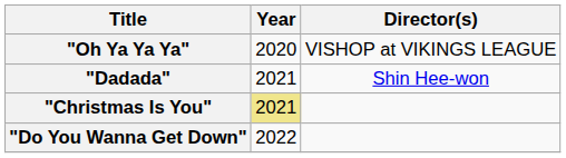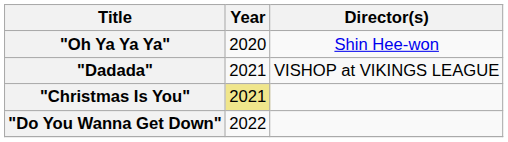"Oh Ya Ya Ya" | Director(s): VISHOP at VIKINGS LEAGUE -> Shin Hee-won
"Dadada" | Director(s): Shin Hee-won -> VISHOP at VIKINGS LEAGUE
